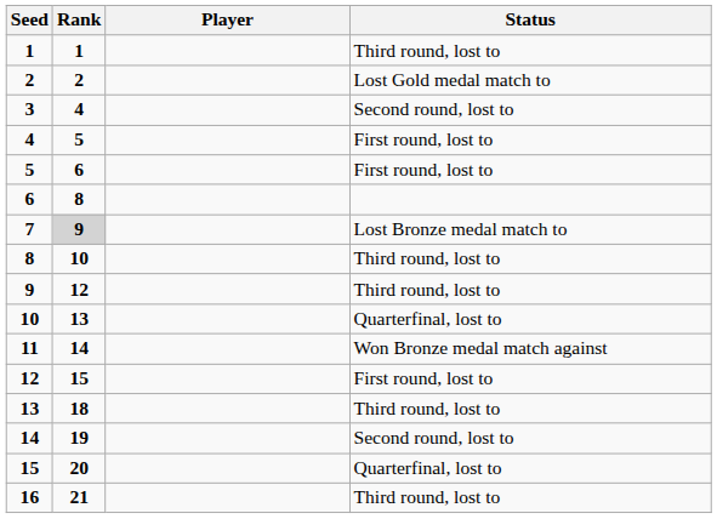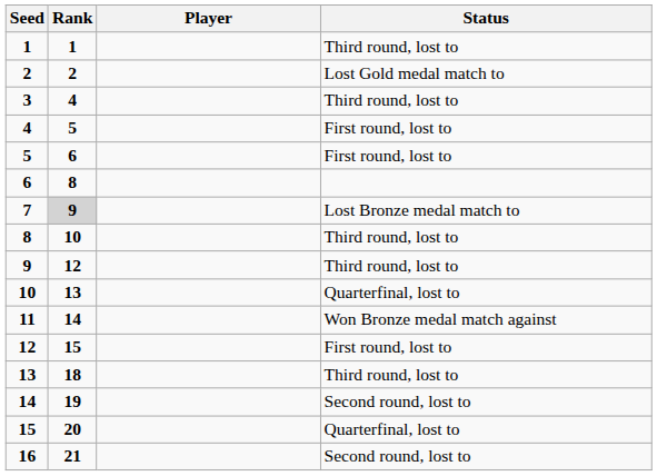3 | Status: Second round, lost to -> Third round, lost to
16 | Status: Third round, lost to -> Second round, lost to
